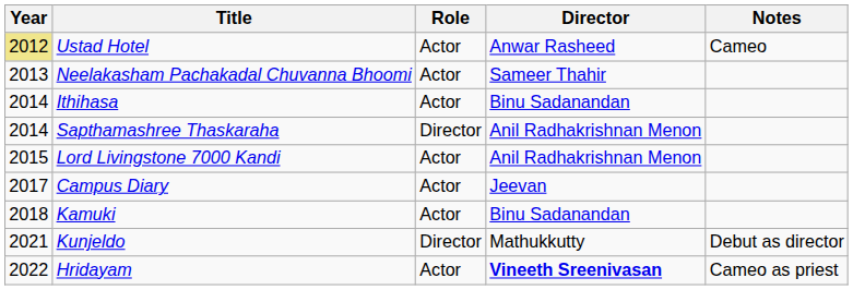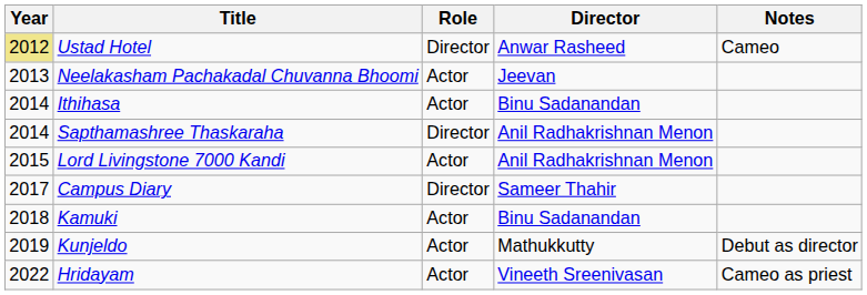Ustad Hotel | Role: Actor -> Director
Neelakasham Pachakadal Chuvanna Bhoomi | Director: Sameer Thahir -> Jeevan
Campus Diary | Role: Actor -> Director
Campus Diary | Director: Jeevan -> Sameer Thahir
Kunjeldo | Year: 2021 -> 2019
Kunjeldo | Role: Director -> Actor
Hridayam | Director: bold -> normal
